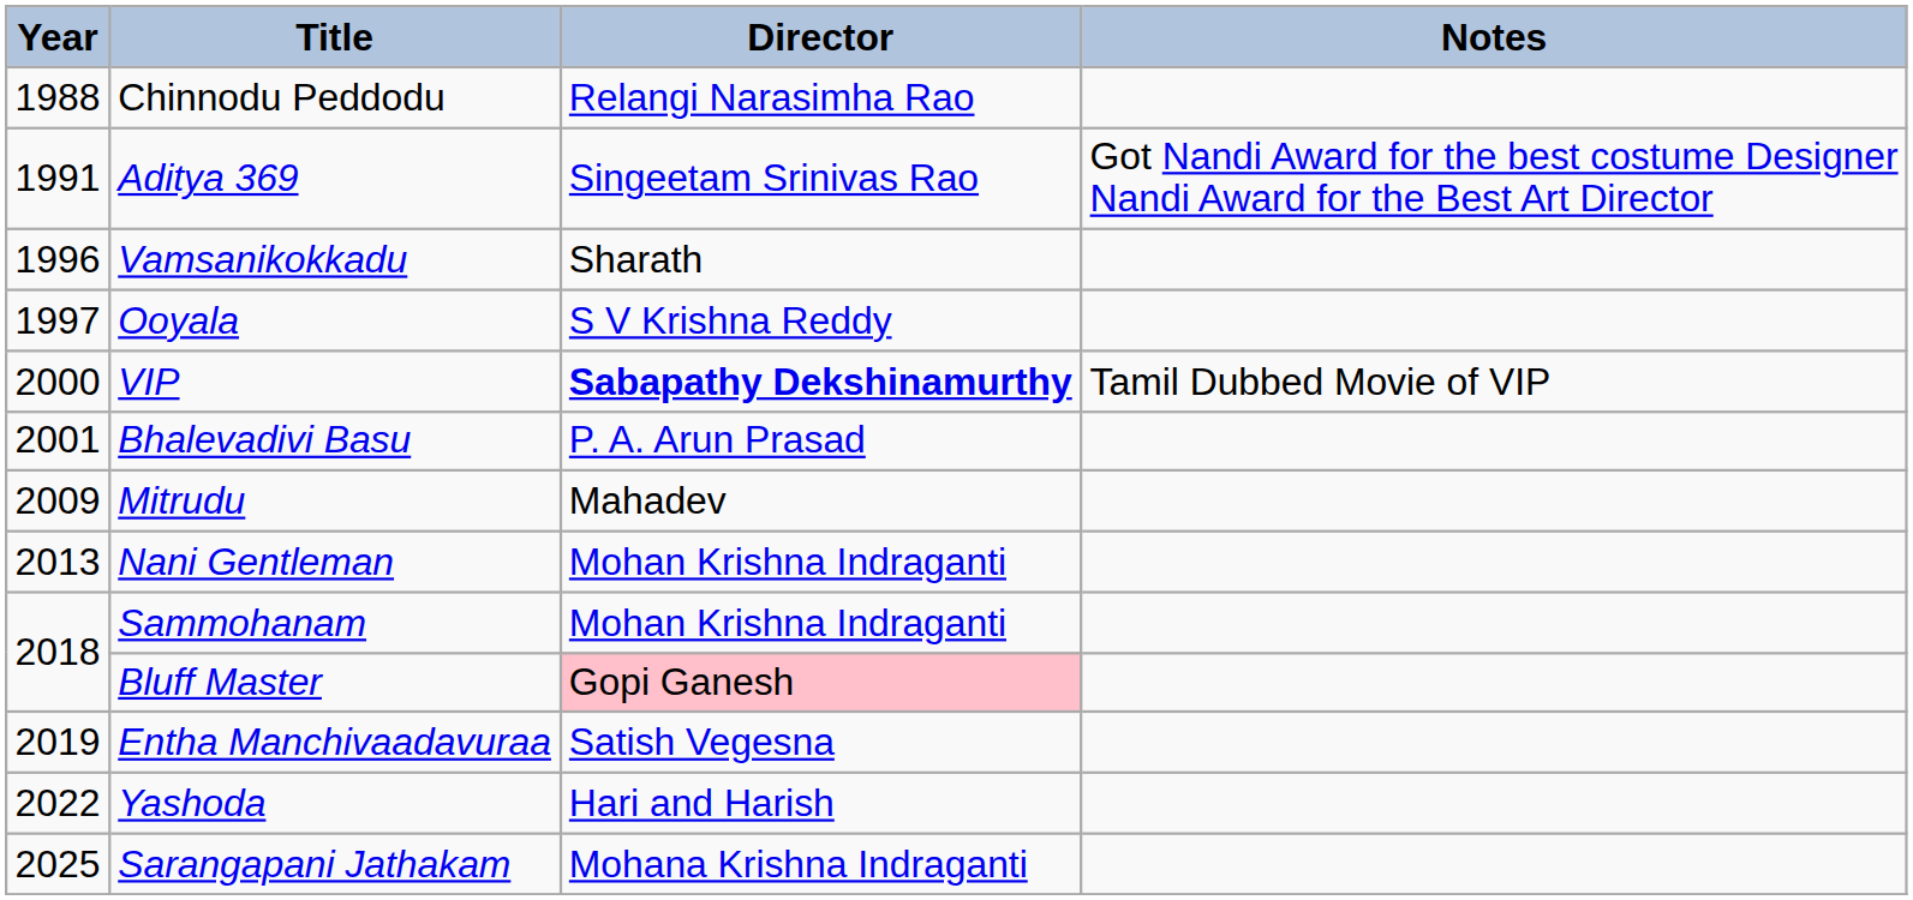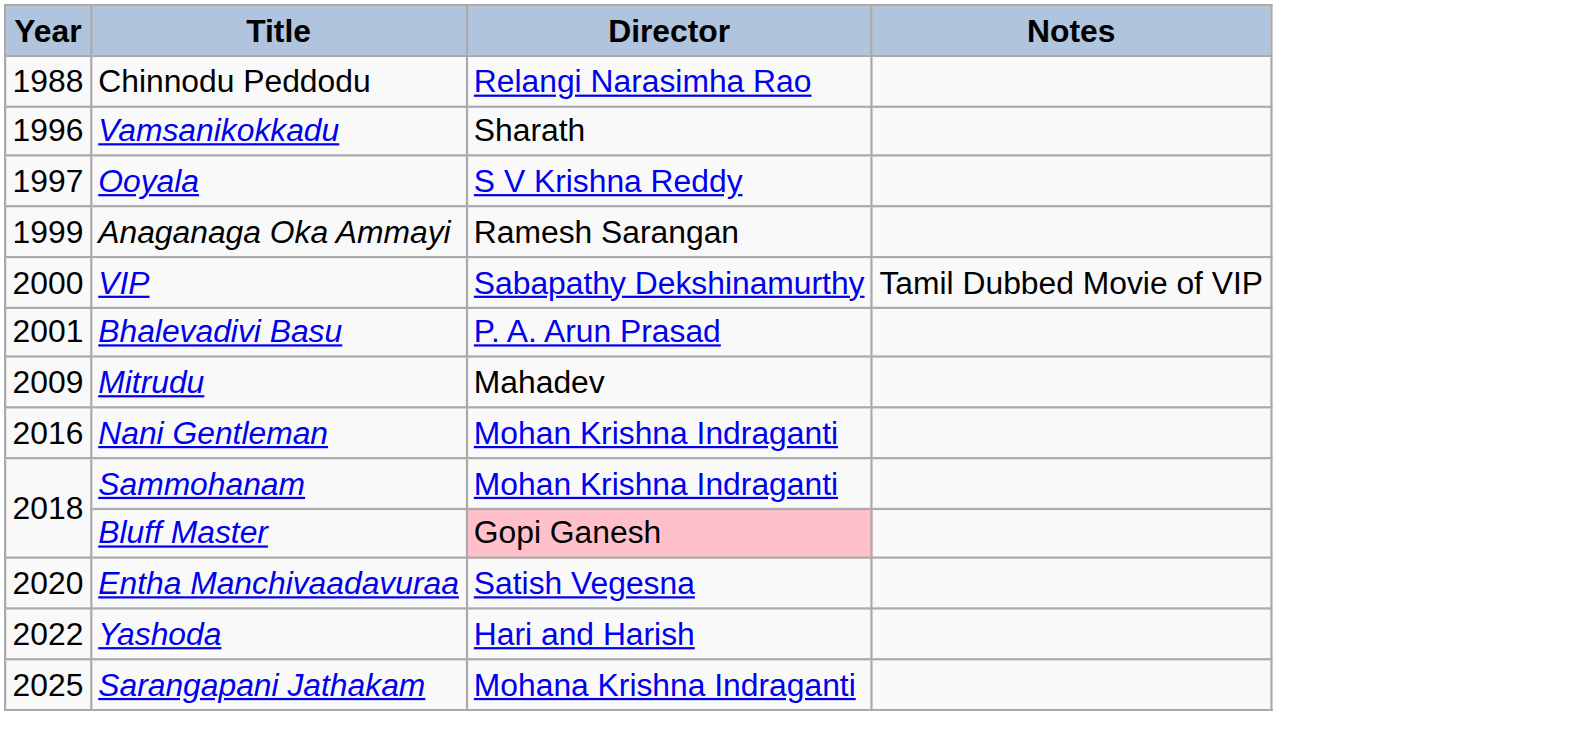- row: 1991 | Aditya 369 | Singeetam Srinivas Rao | Got Nandi Award for the best costume Designer Nandi Award for the Best Art Director
+ row: 1999 | Anaganaga Oka Ammayi | Ramesh Sarangan
VIP | Director: bold -> normal
Nani Gentleman | Year: 2013 -> 2016
Entha Manchivaadavuraa | Year: 2019 -> 2020
